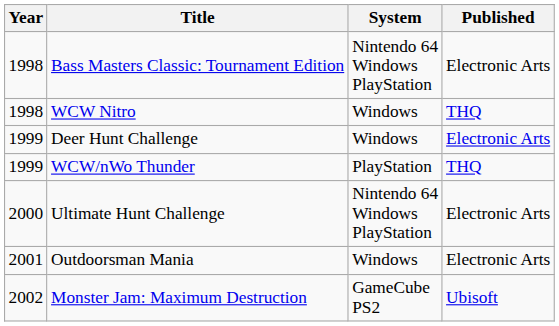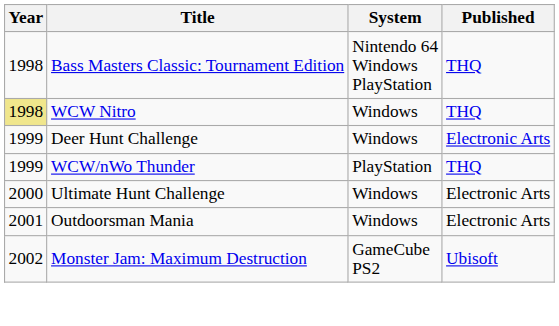Bass Masters Classic: Tournament Edition | Published: Electronic Arts -> THQ
WCW Nitro | Year: no background -> khaki background
Ultimate Hunt Challenge | System: Nintendo 64 Windows PlayStation -> Windows
